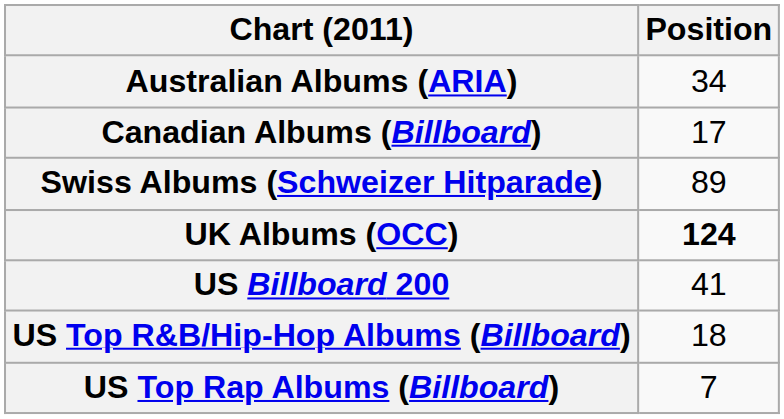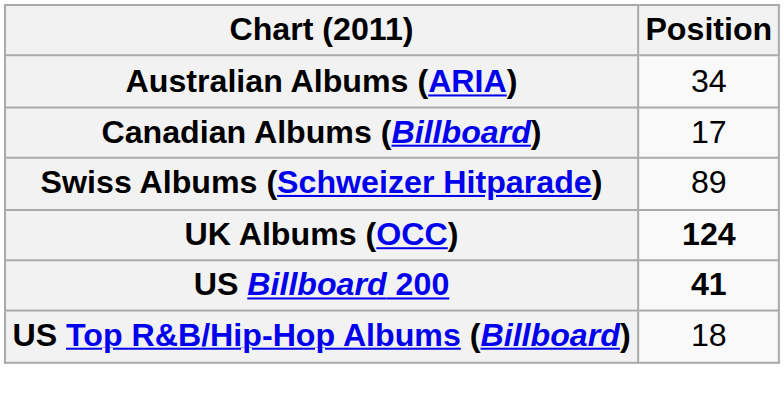US Billboard 200 | Position: normal -> bold
- row: US Top Rap Albums (Billboard) | 7
